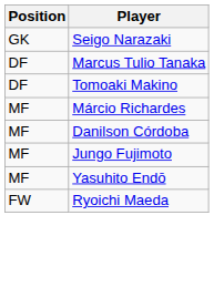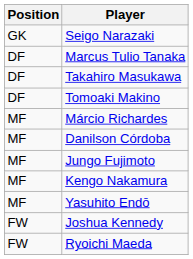+ row: DF | Takahiro Masukawa
+ row: MF | Kengo Nakamura
+ row: FW | Joshua Kennedy
